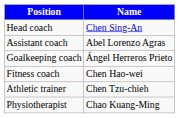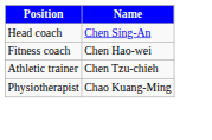- row: Assistant coach | Abel Lorenzo Agras
- row: Goalkeeping coach | Ángel Herreros Prieto
